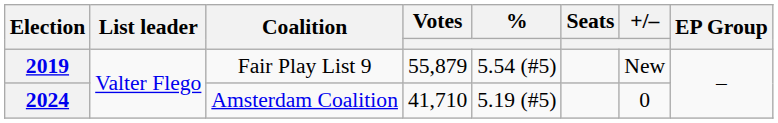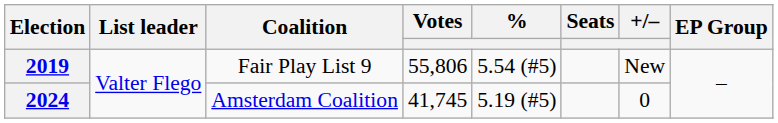2019 | Votes: 55,879 -> 55,806
2024 | Votes: 41,710 -> 41,745
